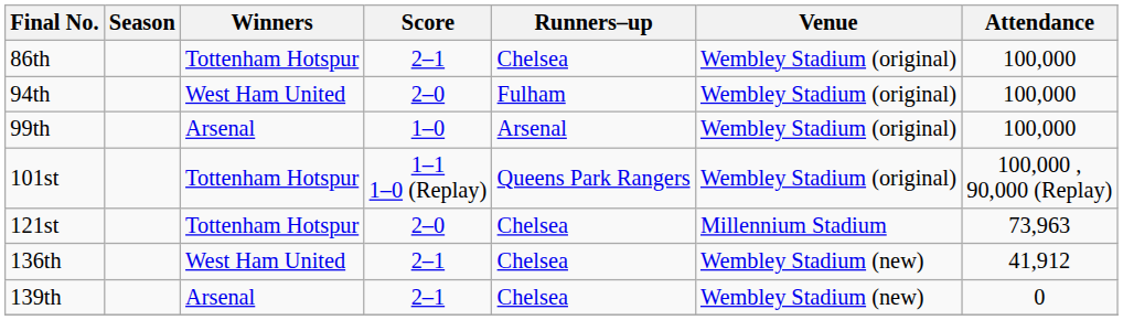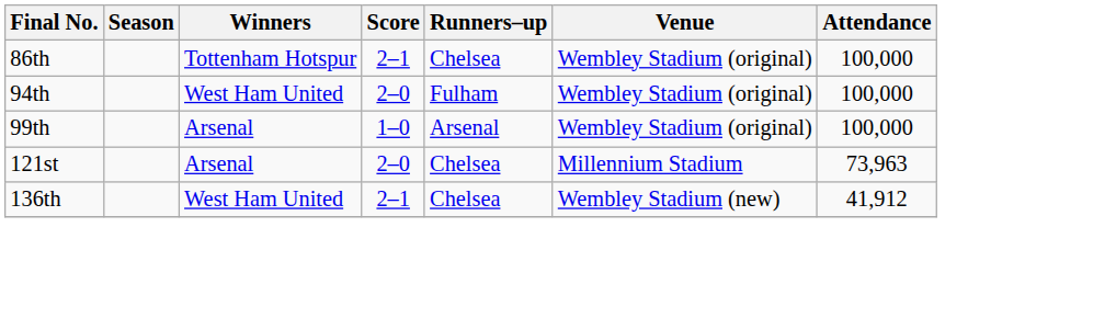- row: 101st | Tottenham Hotspur | 1–1 1–0 (Replay) | Queens Park Rangers | Wembley Stadium (original) | 100,000 , 90,000 (Replay)
121st | Winners: Tottenham Hotspur -> Arsenal
- row: 139th | Arsenal | 2–1 | Chelsea | Wembley Stadium (new) | 0
